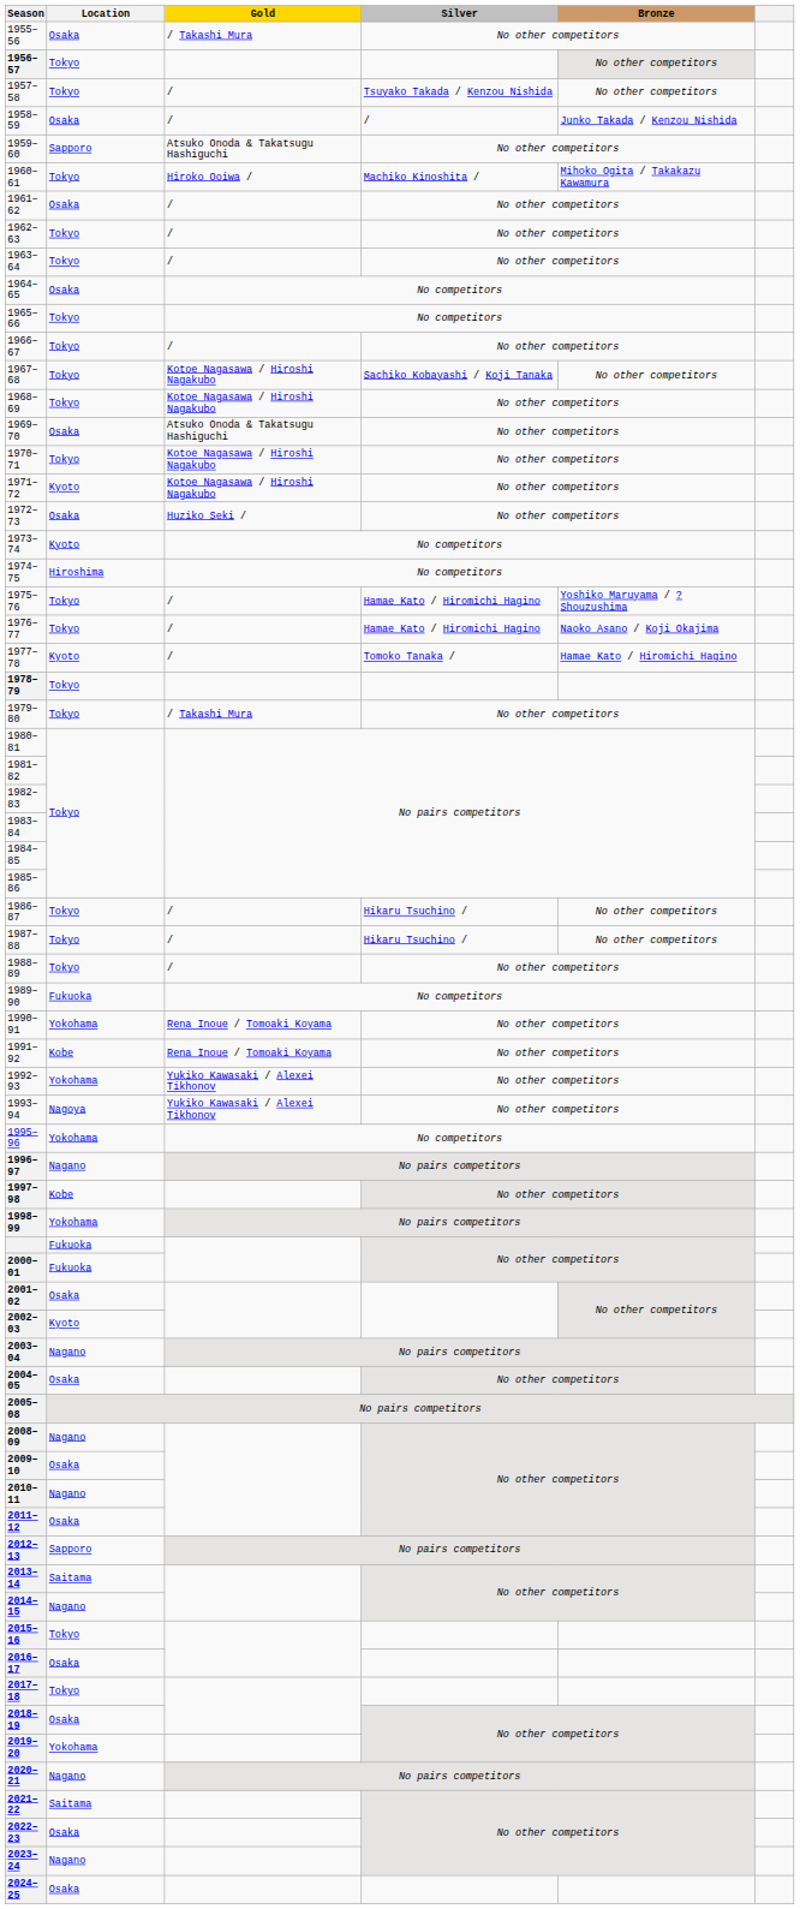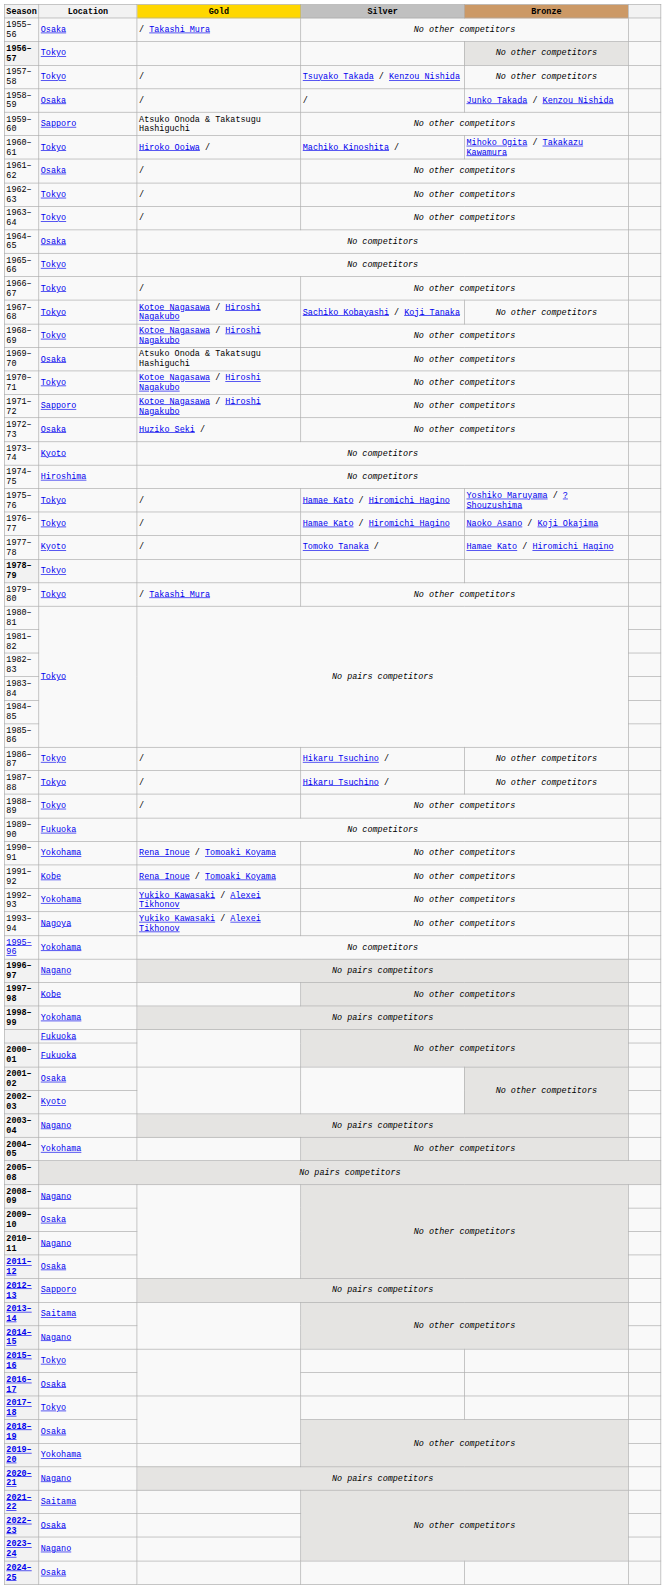1971–72 | Location: Kyoto -> Sapporo
2004–05 | Location: Osaka -> Yokohama
